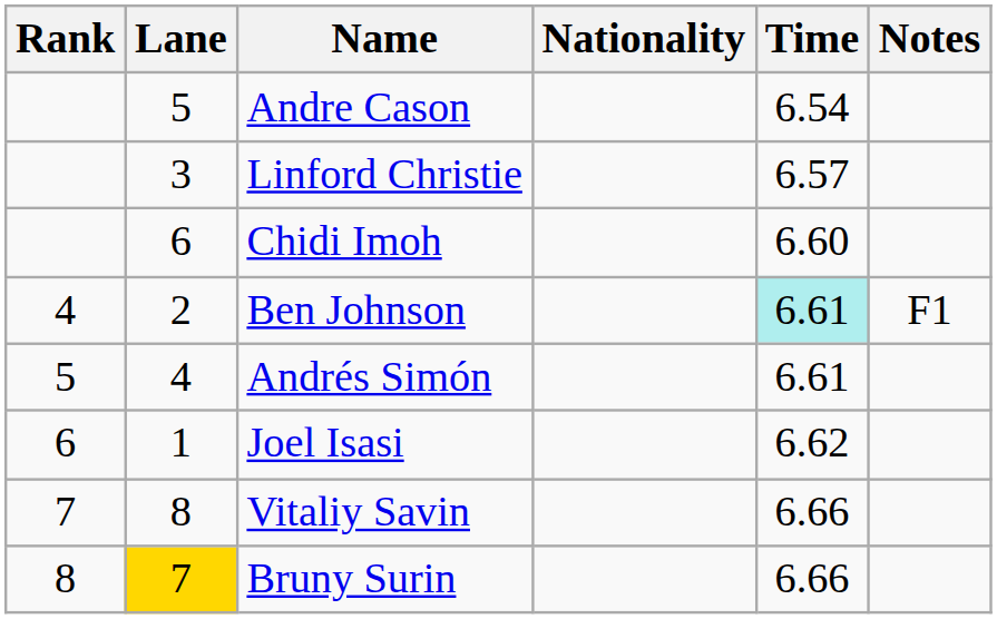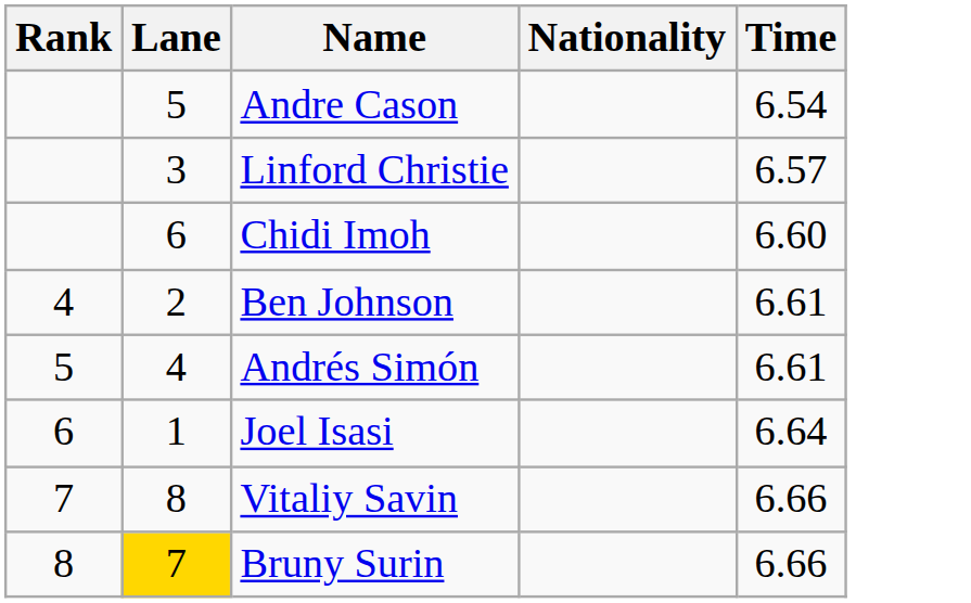- column: Notes | F1
Ben Johnson | Time: paleturquoise background -> no background
Joel Isasi | Time: 6.62 -> 6.64
